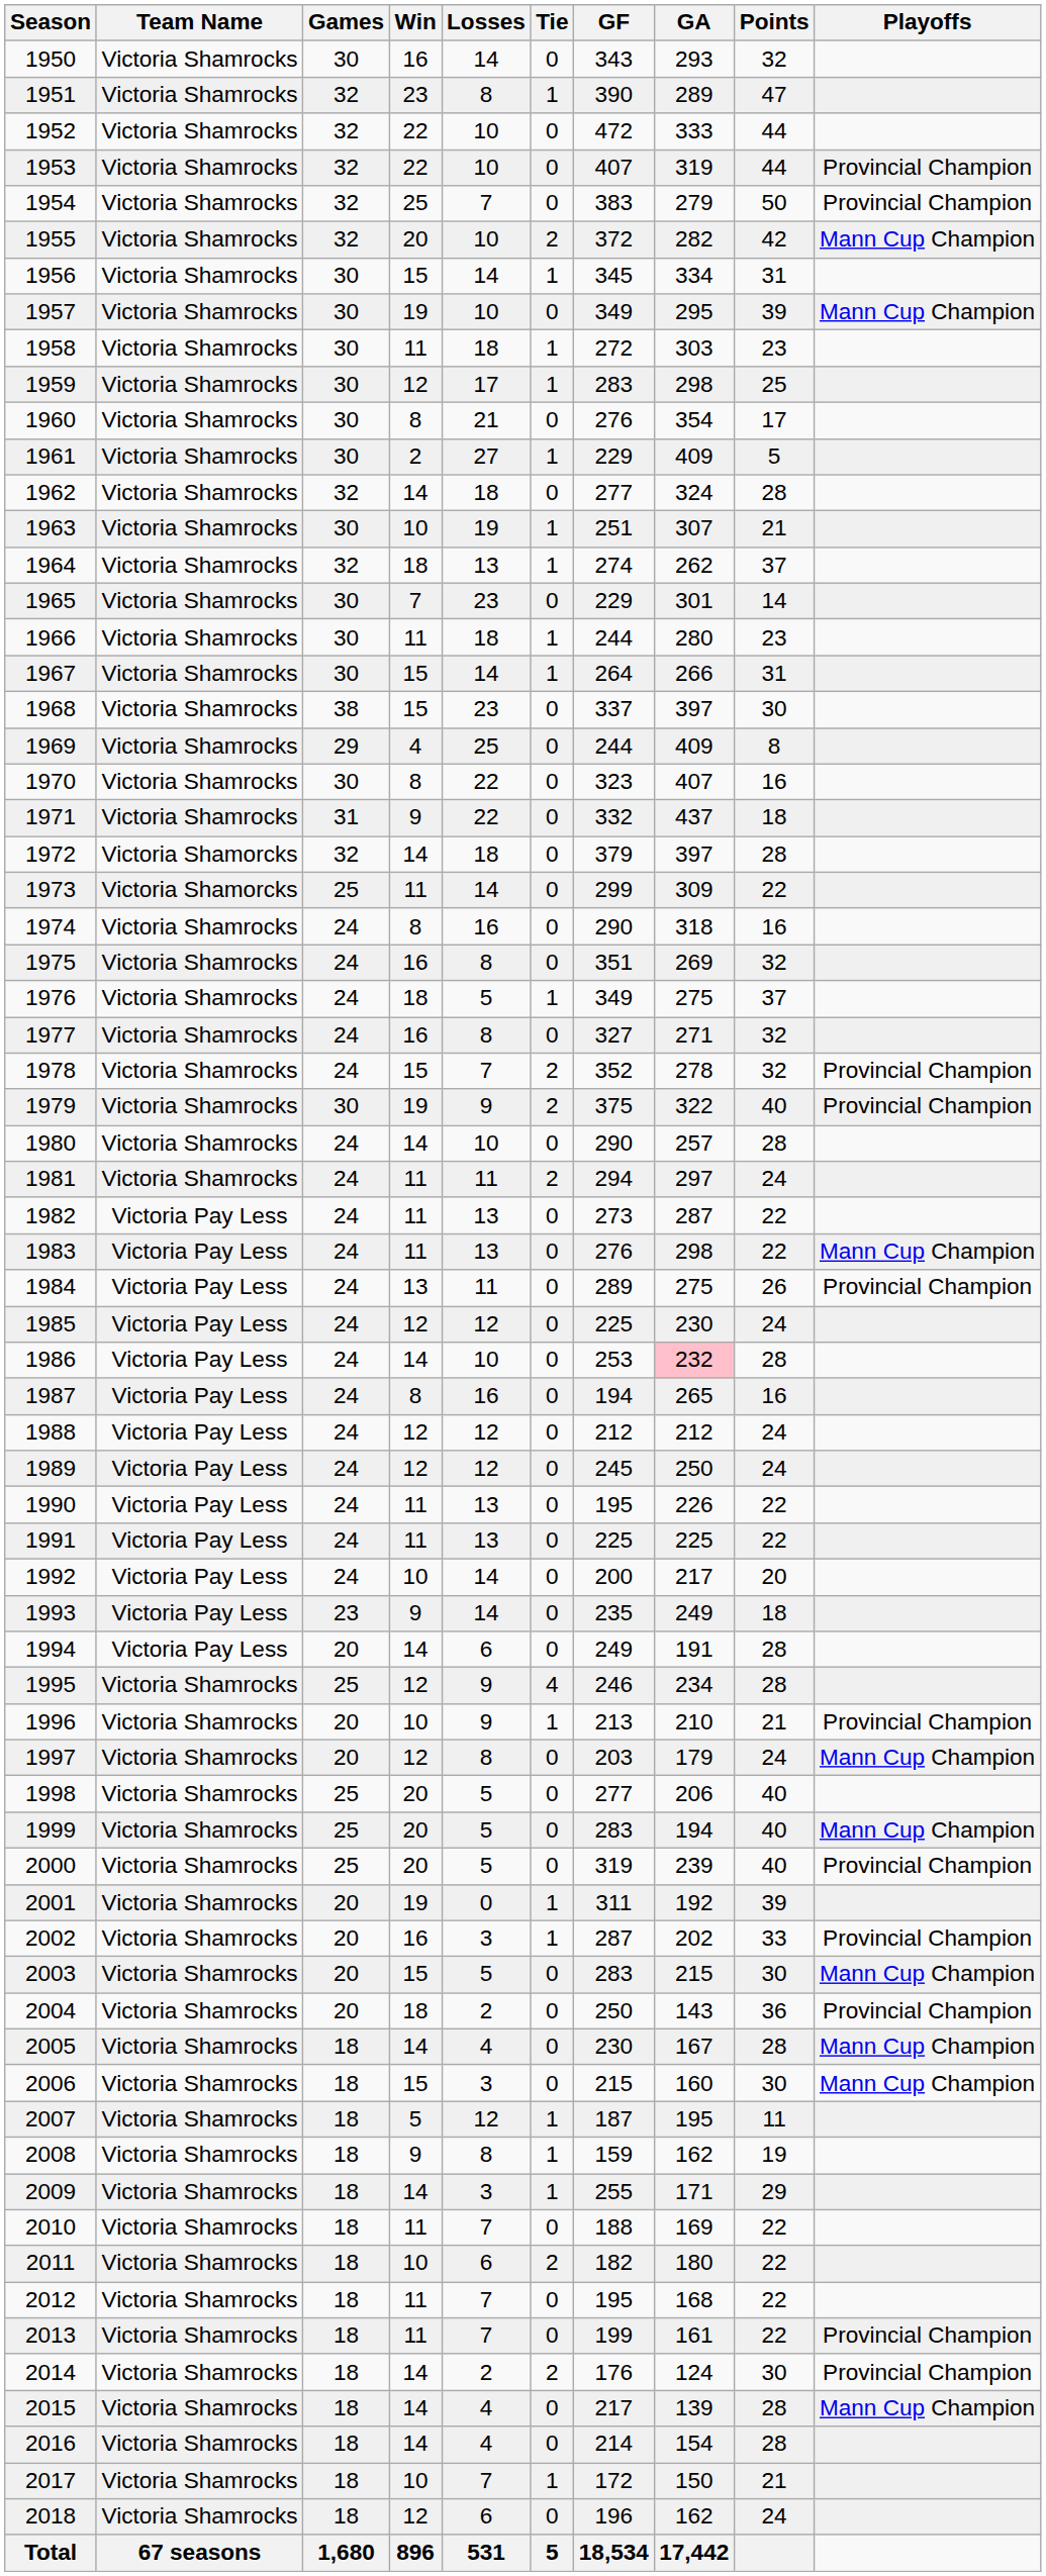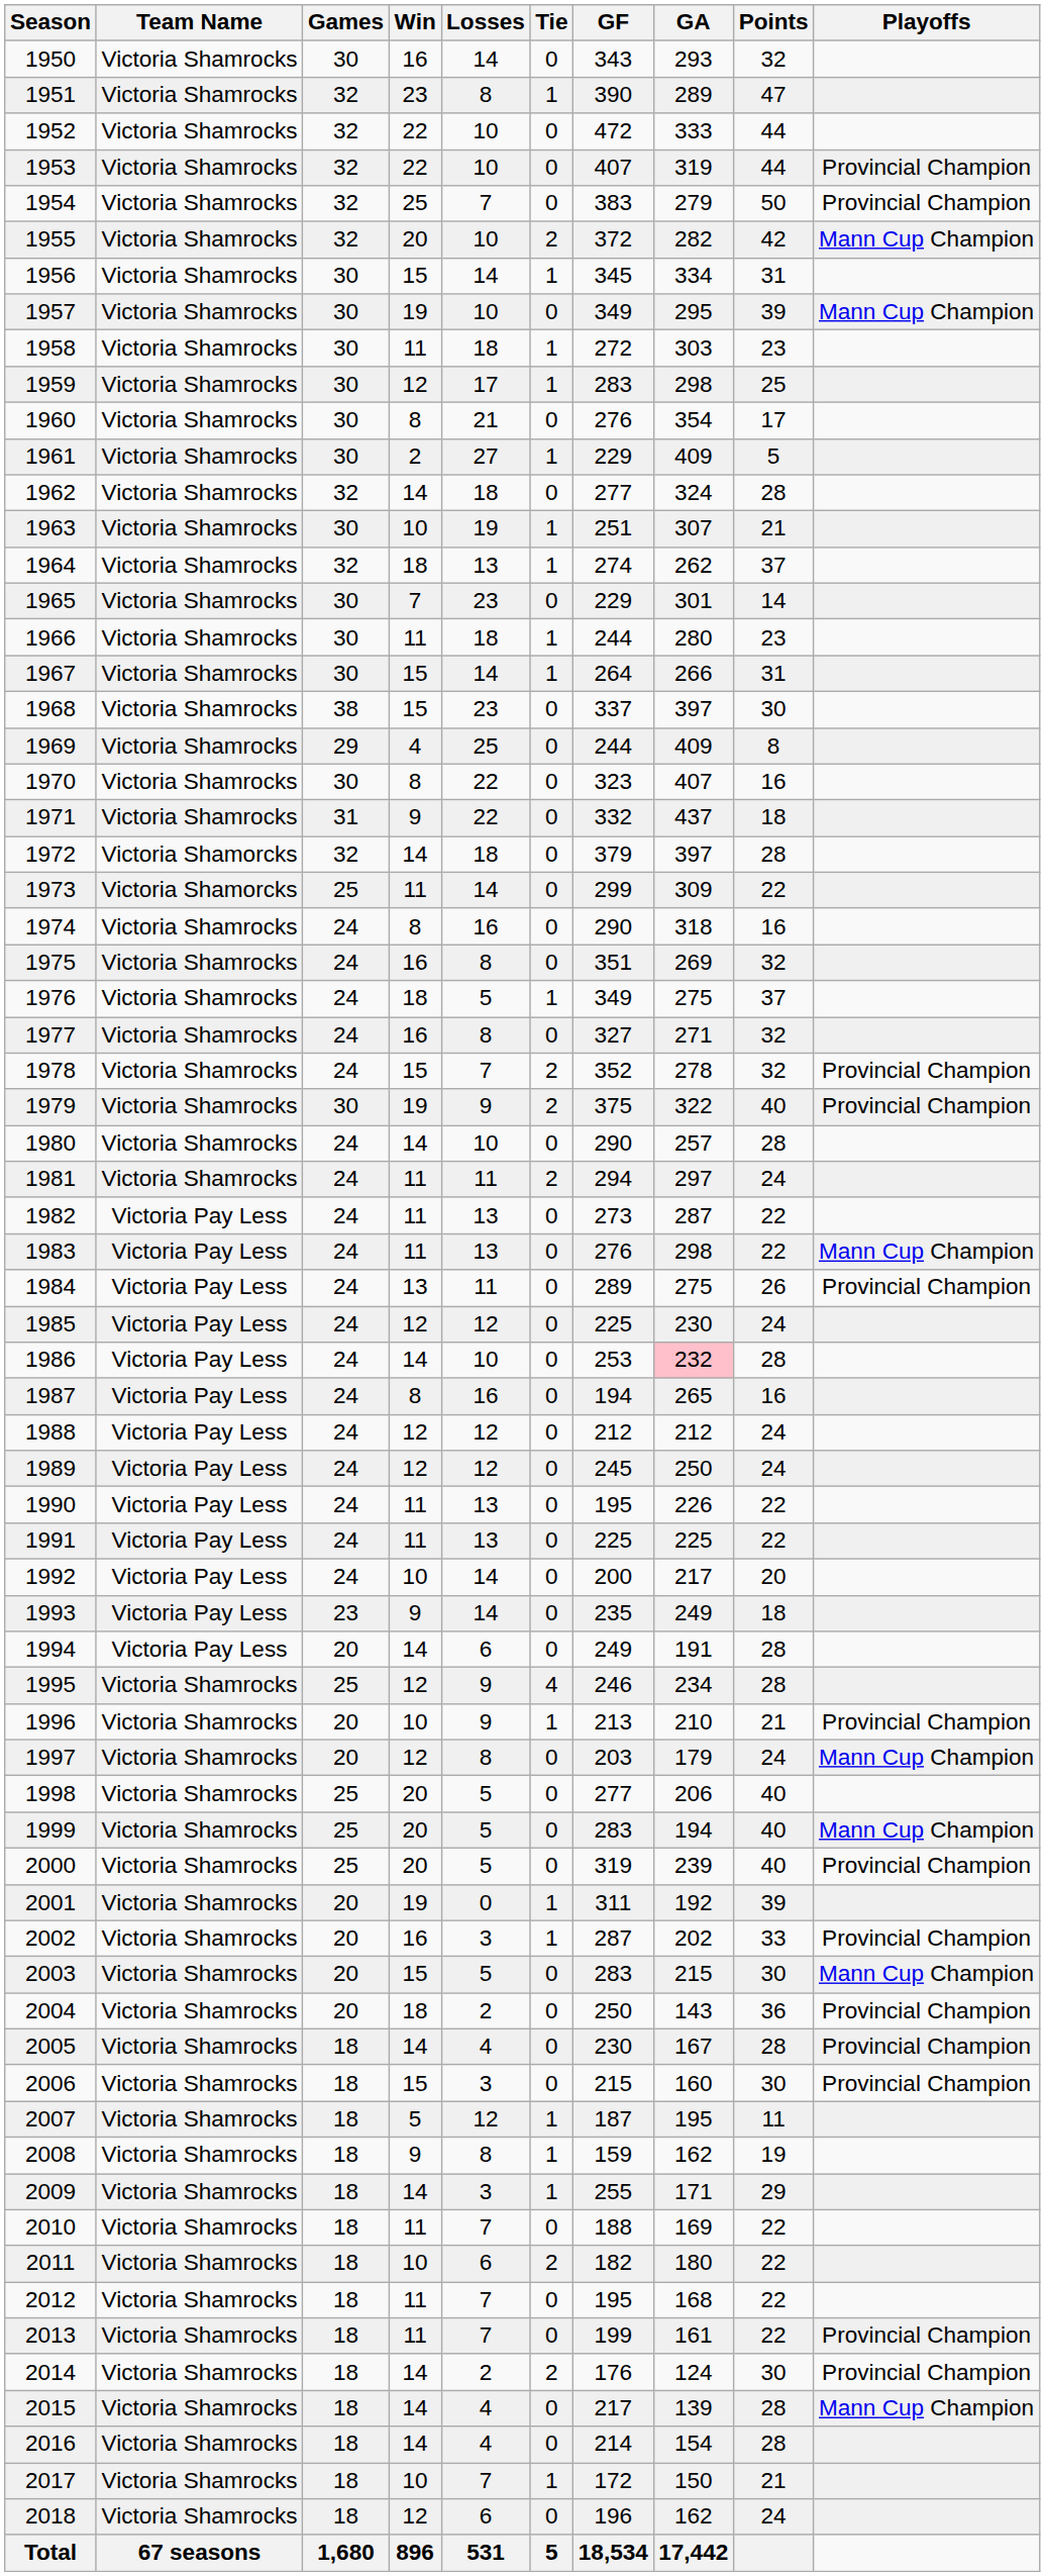2005 | Playoffs: Mann Cup Champion -> Provincial Champion
2006 | Playoffs: Mann Cup Champion -> Provincial Champion
